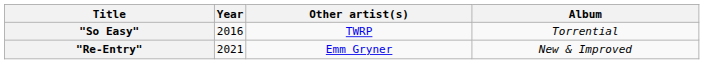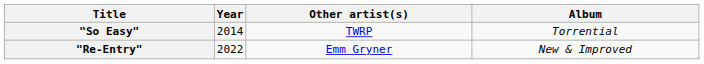"So Easy" | Year: 2016 -> 2014
"Re-Entry" | Year: 2021 -> 2022
